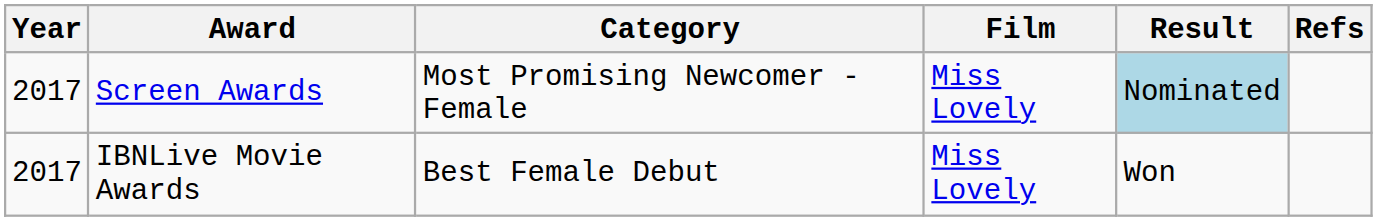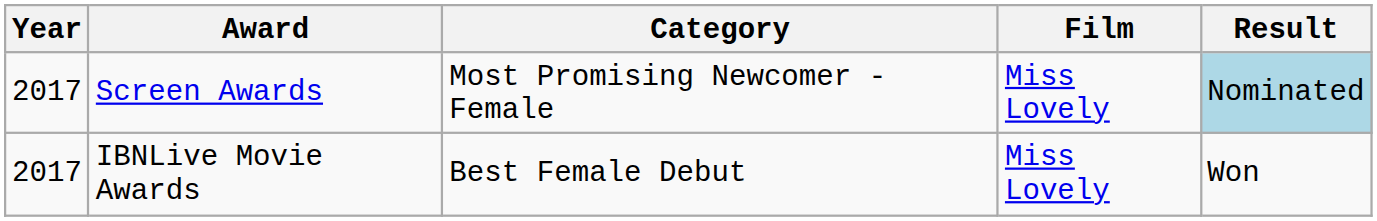- column: Refs
